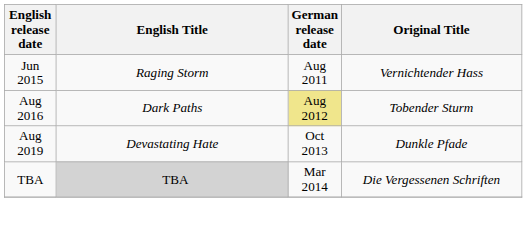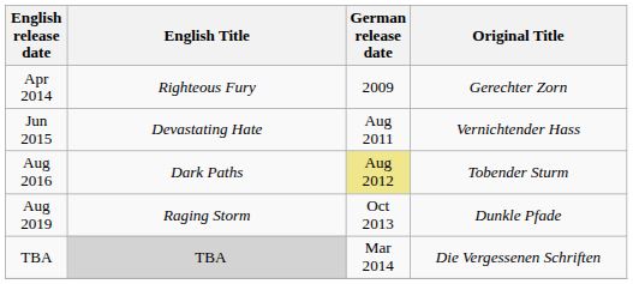+ row: Apr 2014 | Righteous Fury | 2009 | Gerechter Zorn
Jun 2015 | English Title: Raging Storm -> Devastating Hate
Aug 2019 | English Title: Devastating Hate -> Raging Storm
